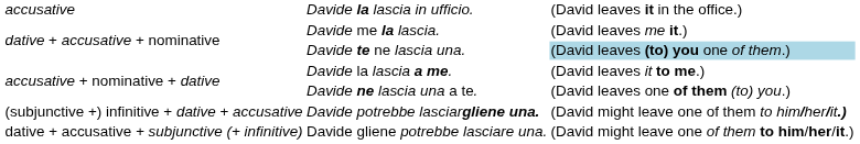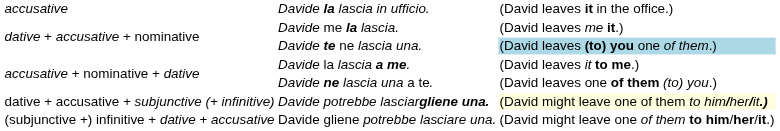Davide potrebbe lasciargliene una. | column 1: (subjunctive +) infinitive + dative + accusative -> dative + accusative + subjunctive (+ infinitive)
Davide potrebbe lasciargliene una. | column 3: no background -> lightyellow background
Davide gliene potrebbe lasciare una. | column 1: dative + accusative + subjunctive (+ infinitive) -> (subjunctive +) infinitive + dative + accusative
